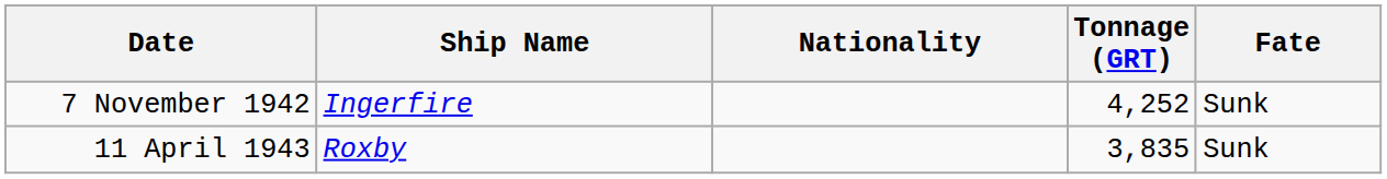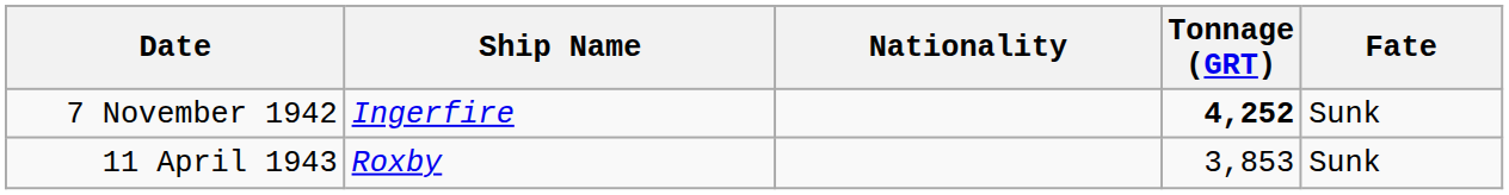7 November 1942 | Tonnage (GRT): normal -> bold
11 April 1943 | Tonnage (GRT): 3,835 -> 3,853
